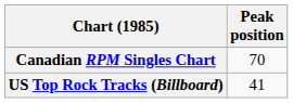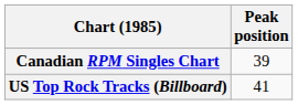Canadian RPM Singles Chart | Peak position: 70 -> 39
